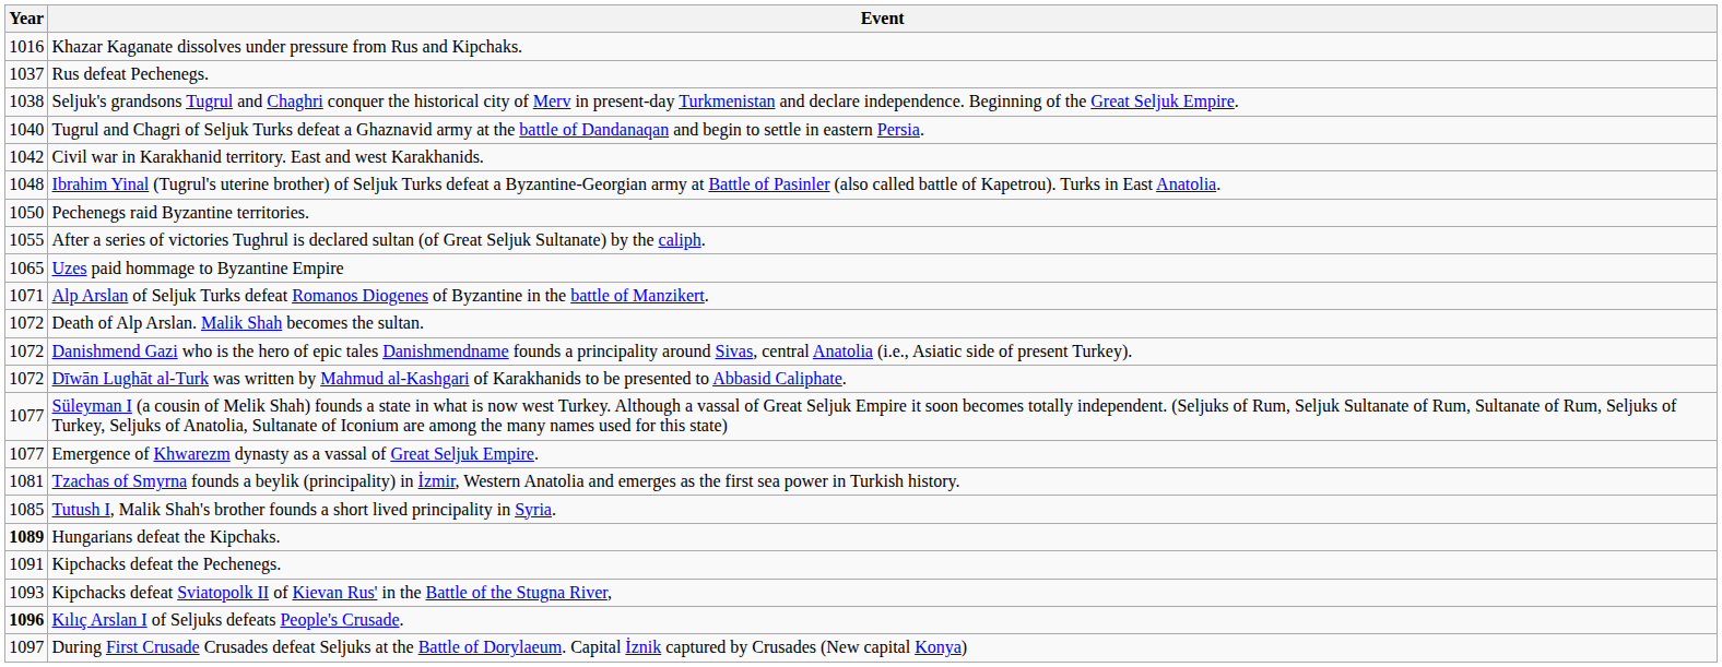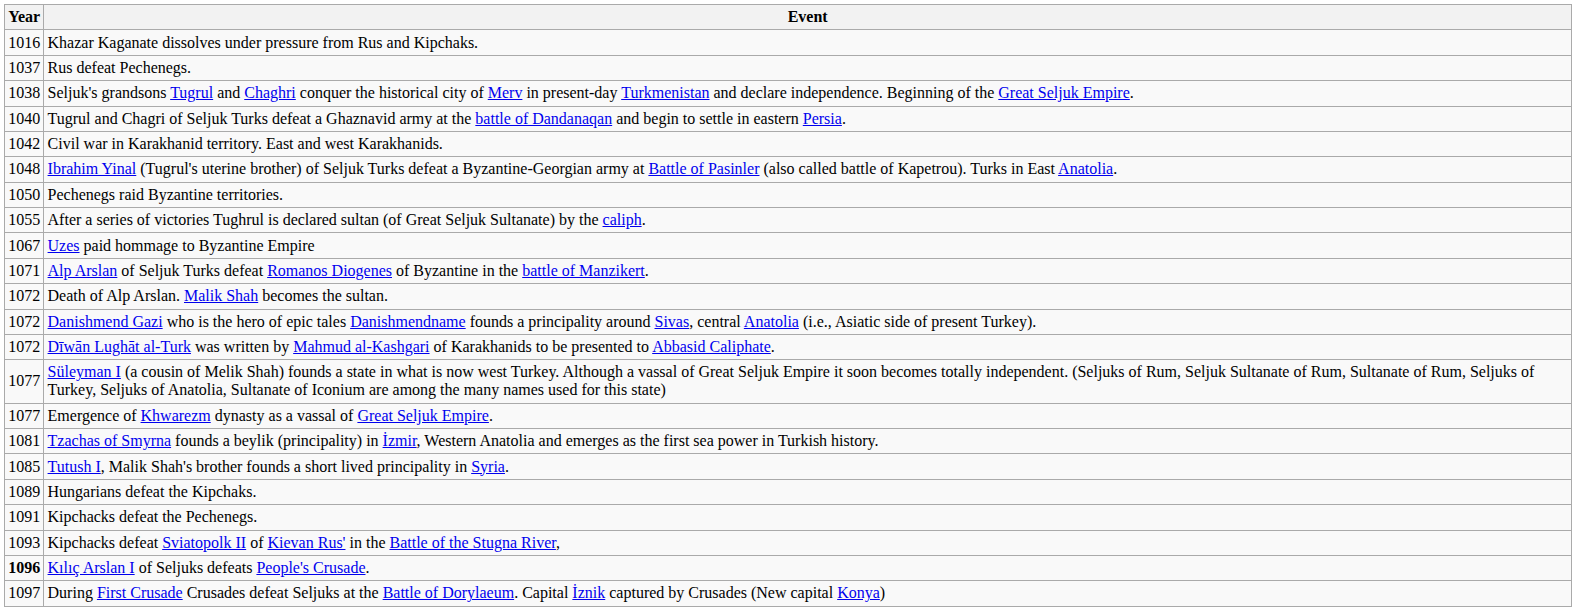Uzes paid hommage to Byzantine Empire | Year: 1065 -> 1067
Hungarians defeat the Kipchaks. | Year: bold -> normal
